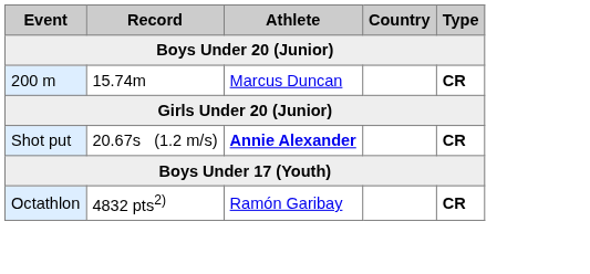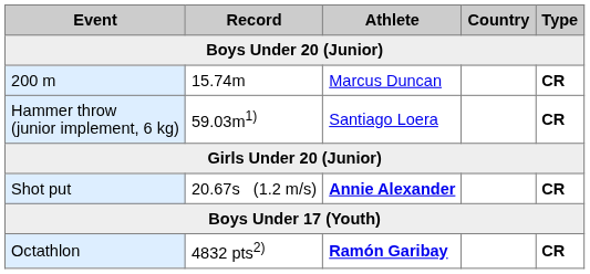+ row: Hammer throw (junior implement, 6 kg) | 59.03m1) | Santiago Loera | CR
Octathlon | Athlete: normal -> bold
